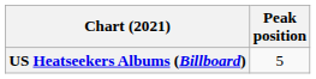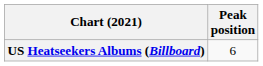US Heatseekers Albums (Billboard) | Peak position: 5 -> 6
